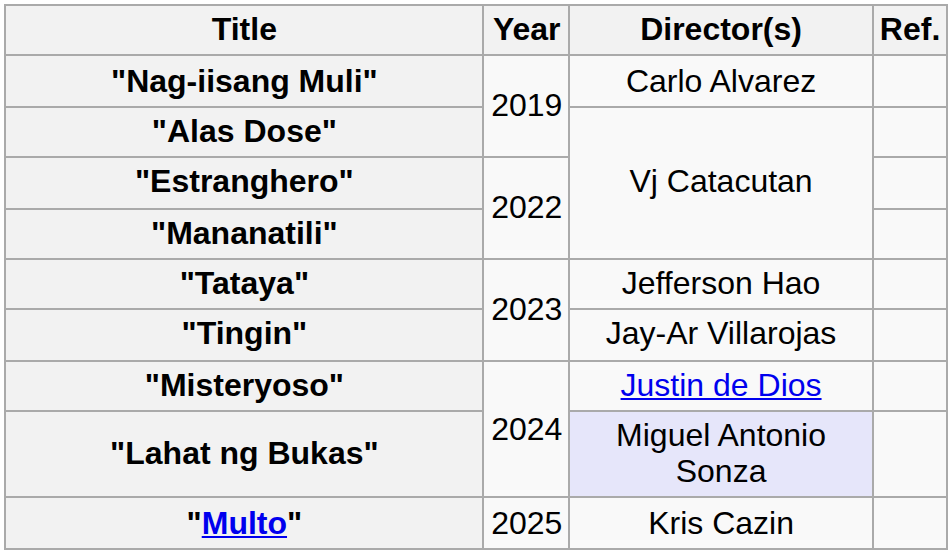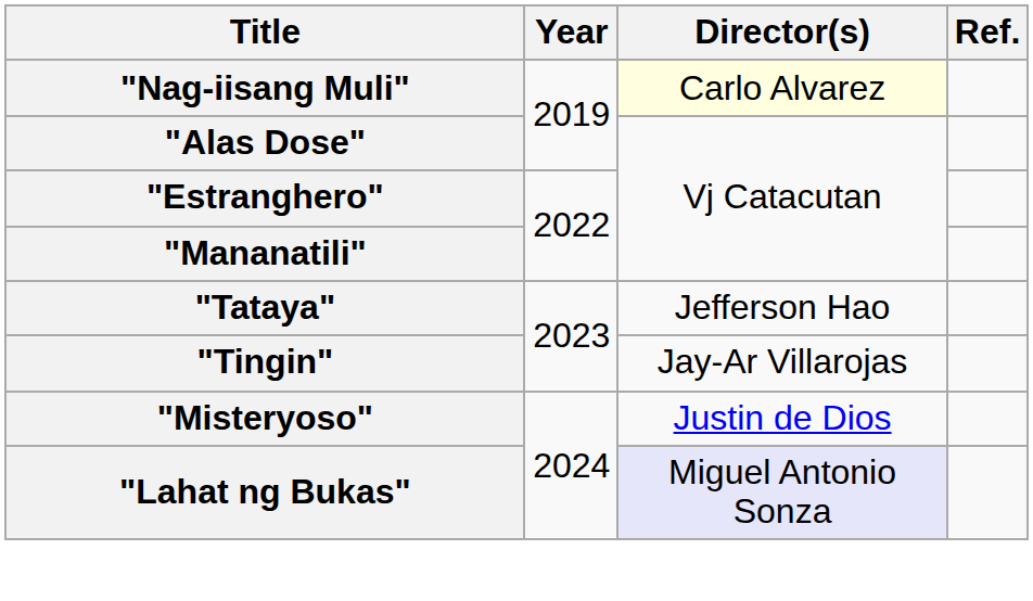"Nag-iisang Muli" | Director(s): no background -> lightyellow background
- row: "Multo" | 2025 | Kris Cazin
